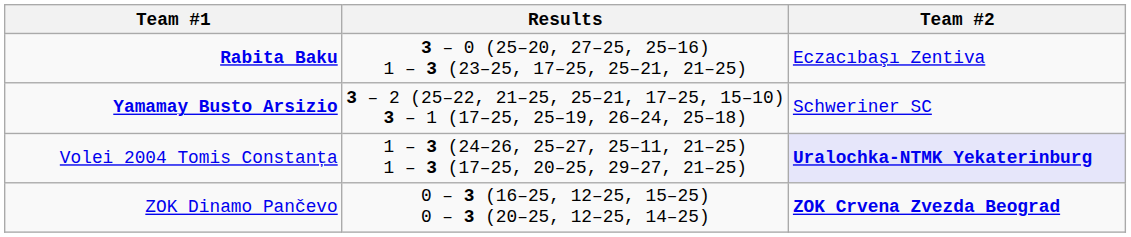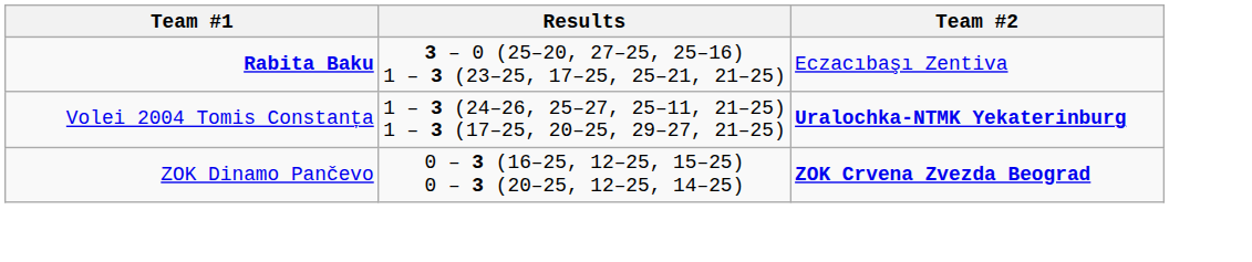- row: Yamamay Busto Arsizio | 3 – 2 (25–22, 21–25, 25–21, 17–25, 15–10) 3 – 1 (17–25, 25–19, 26–24, 25–18) | Schweriner SC
Volei 2004 Tomis Constanța | Team #2: lavender background -> no background
